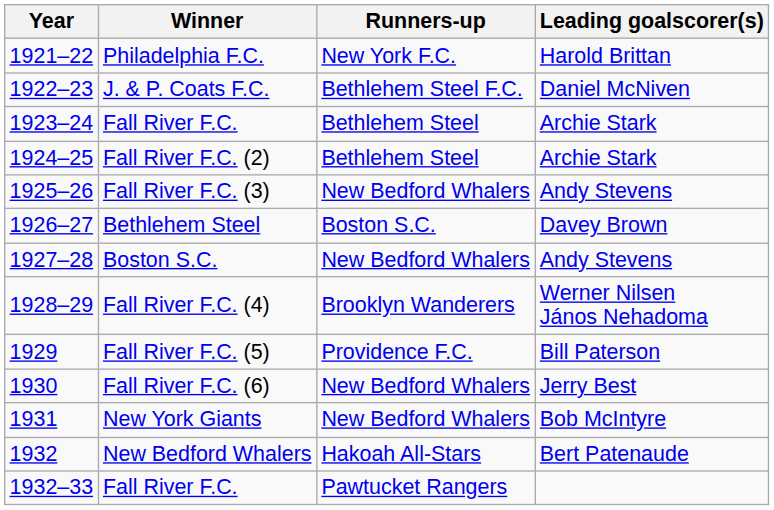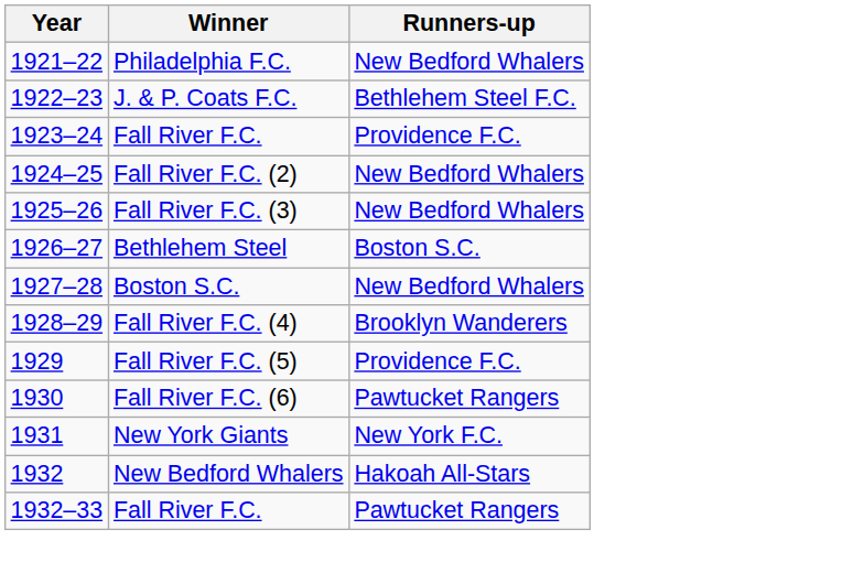- column: Leading goalscorer(s) | Harold Brittan | Daniel McNiven | Archie Stark | Archie Stark | Andy Stevens | Davey Brown | Andy Stevens | Werner Nilsen János Nehadoma | Bill Paterson | Jerry Best | Bob McIntyre | Bert Patenaude
Philadelphia F.C. | Runners-up: New York F.C. -> New Bedford Whalers
1923–24 / Fall River F.C. | Runners-up: Bethlehem Steel -> Providence F.C.
Fall River F.C. (2) | Runners-up: Bethlehem Steel -> New Bedford Whalers
Fall River F.C. (6) | Runners-up: New Bedford Whalers -> Pawtucket Rangers
New York Giants | Runners-up: New Bedford Whalers -> New York F.C.
